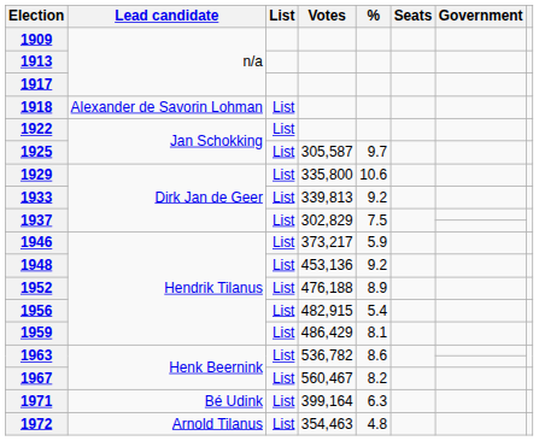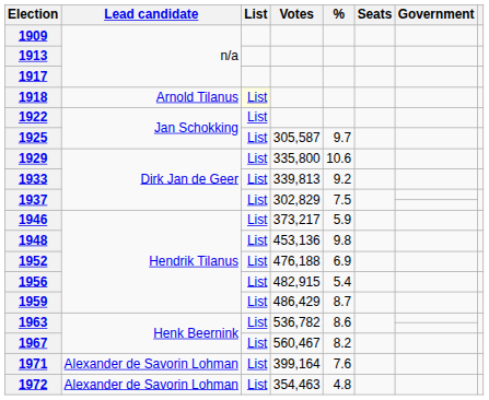1918 | Lead candidate: Alexander de Savorin Lohman -> Arnold Tilanus
1918 | List: no background -> lightyellow background
1948 | %: 9.2 -> 9.8
1952 | %: 8.9 -> 6.9
1959 | %: 8.1 -> 8.7
1971 | Lead candidate: Bé Udink -> Alexander de Savorin Lohman
1971 | %: 6.3 -> 7.6
1972 | Lead candidate: Arnold Tilanus -> Alexander de Savorin Lohman
